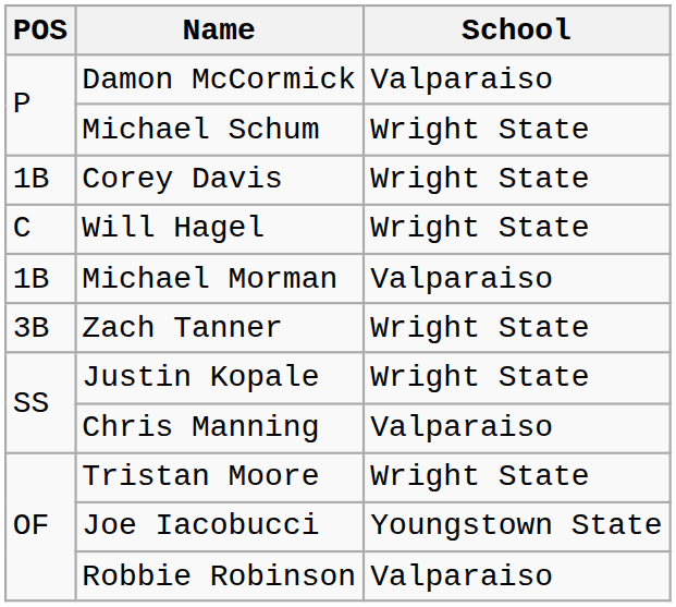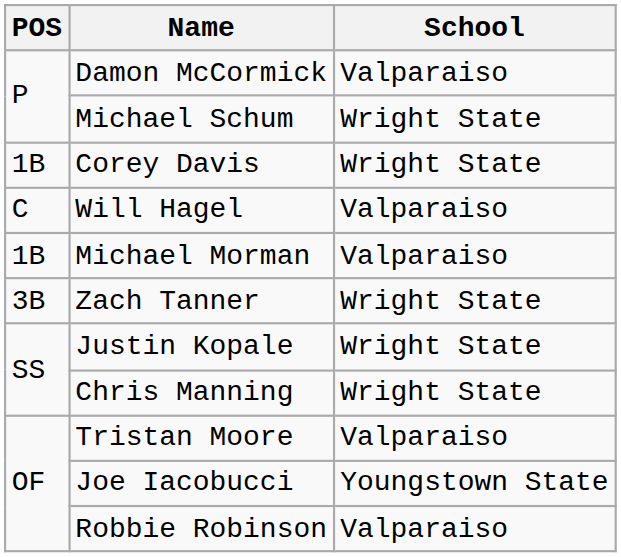Will Hagel | School: Wright State -> Valparaiso
Chris Manning | School: Valparaiso -> Wright State
Tristan Moore | School: Wright State -> Valparaiso
